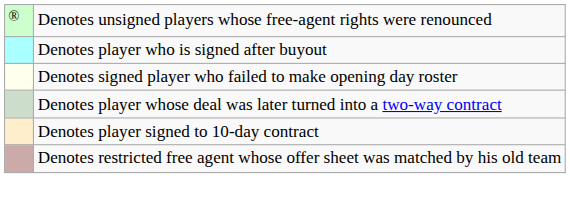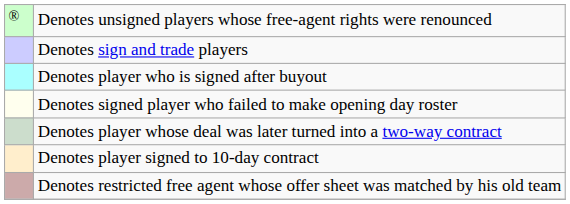+ row: Denotes sign and trade players
